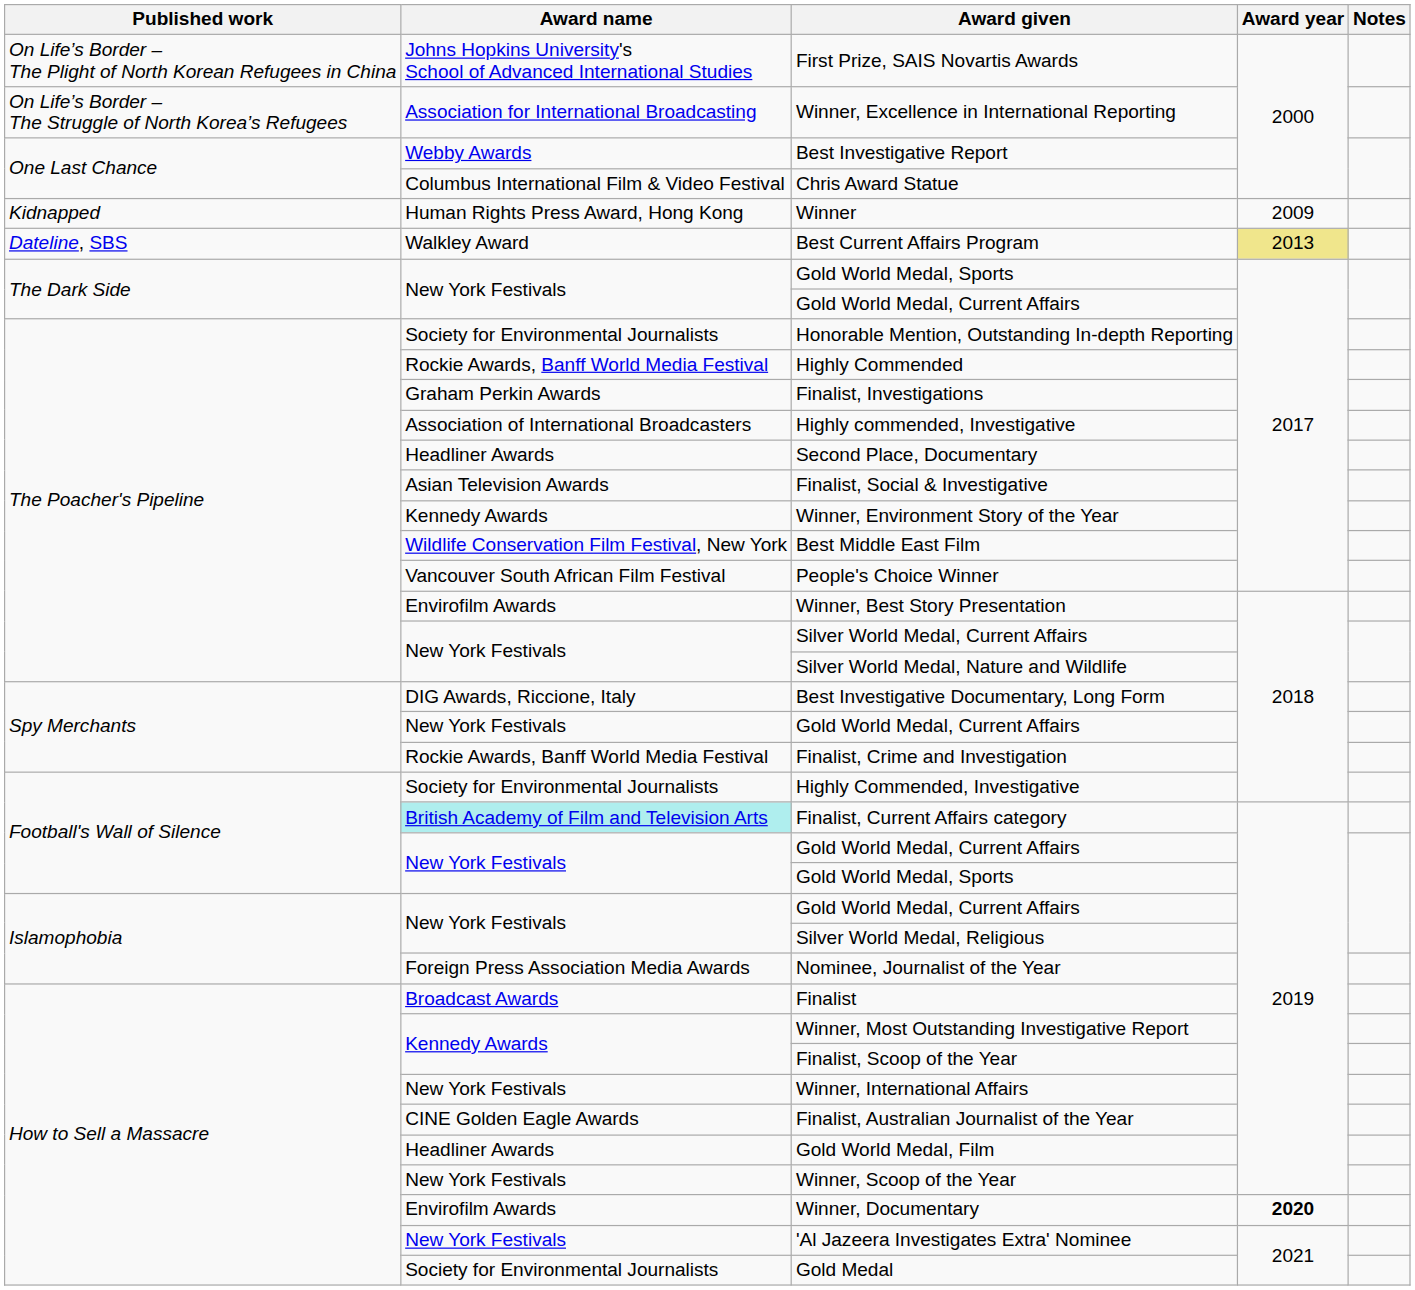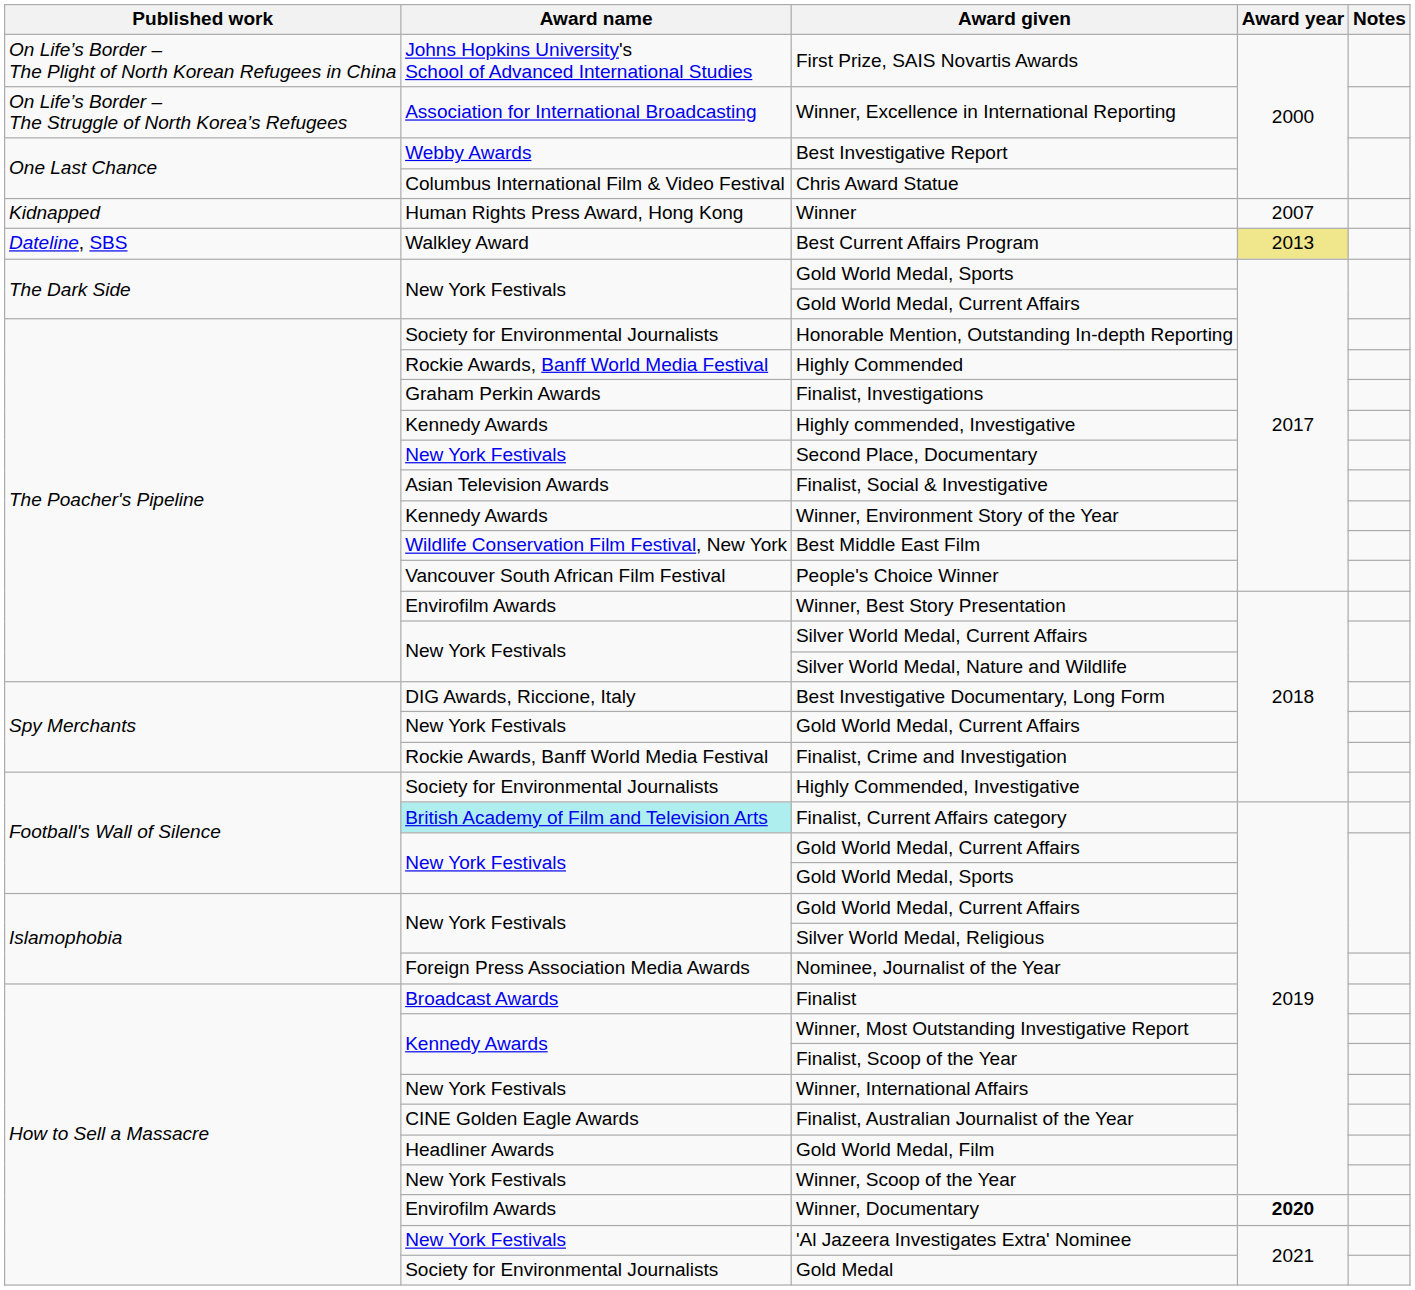Winner | Award year: 2009 -> 2007
Highly commended, Investigative | Award name: Association of International Broadcasters -> Kennedy Awards
Second Place, Documentary | Award name: Headliner Awards -> New York Festivals
